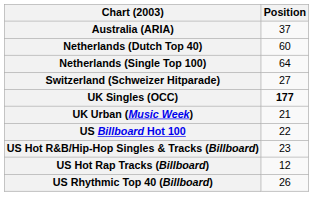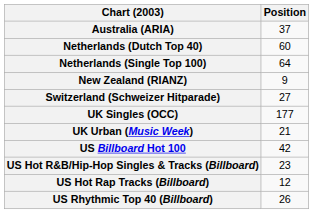+ row: New Zealand (RIANZ) | 9
UK Singles (OCC) | Position: bold -> normal
US Billboard Hot 100 | Position: 22 -> 42
